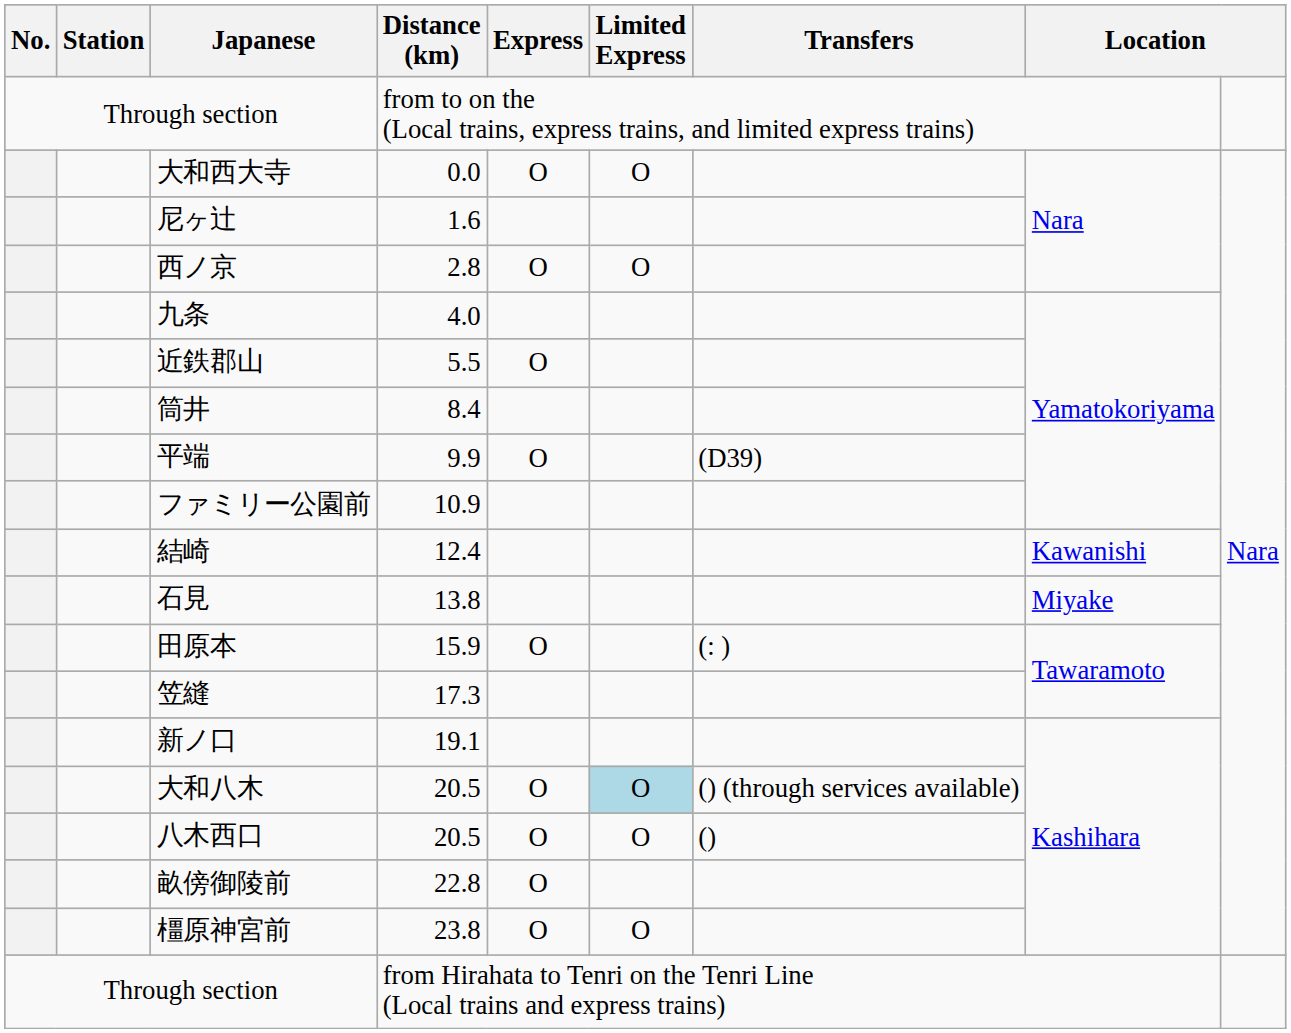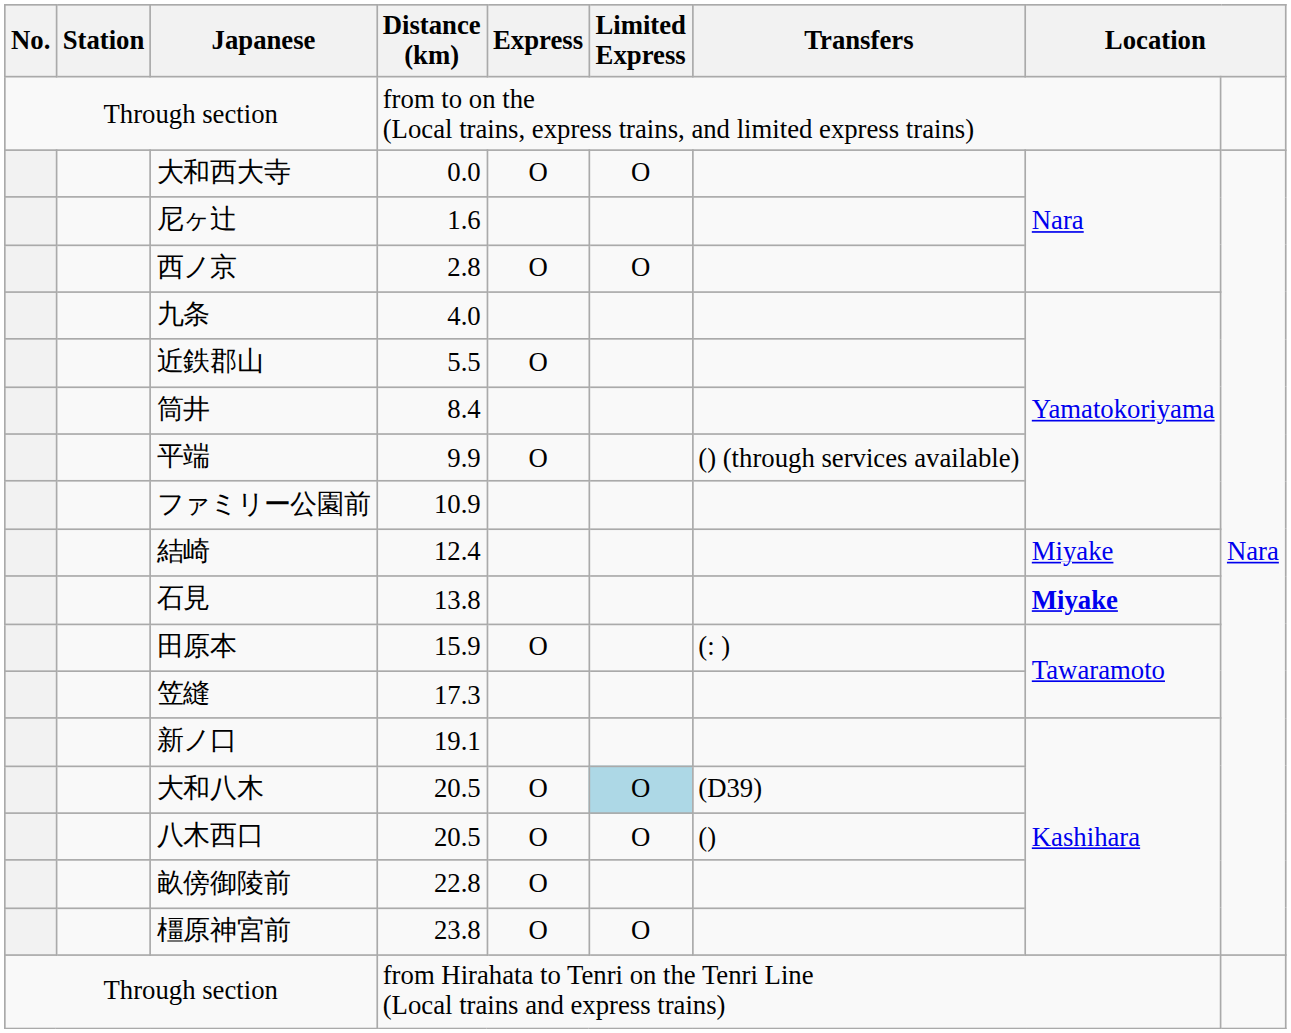平端 | Transfers: (D39) -> () (through services available)
結崎 | column 8: Kawanishi -> Miyake
石見 | column 8: normal -> bold
大和八木 | Transfers: () (through services available) -> (D39)
